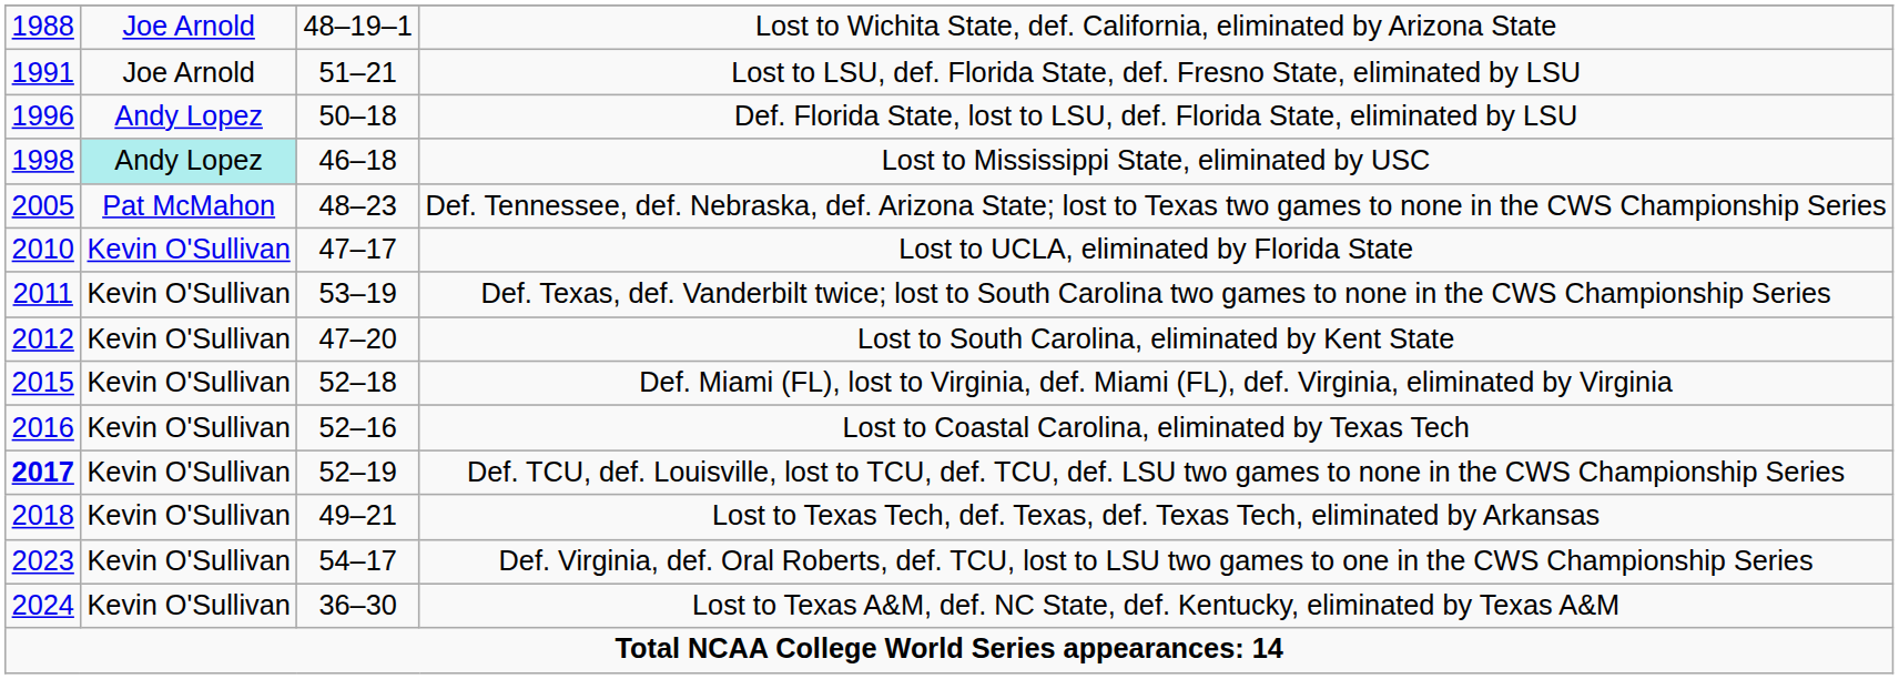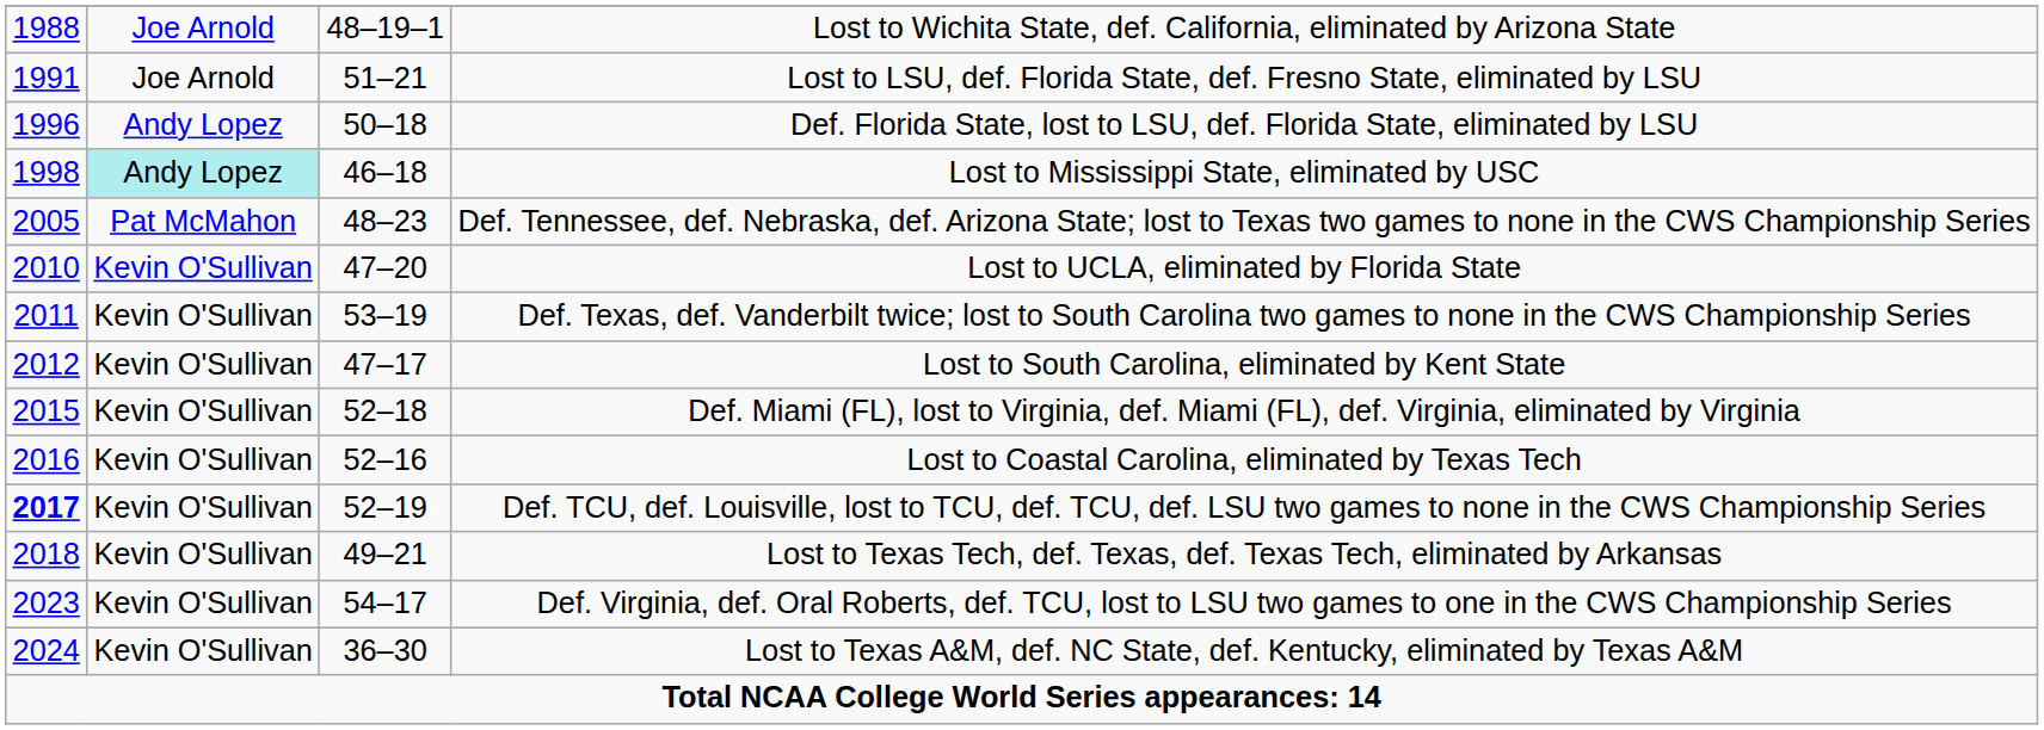Lost to UCLA, eliminated by Florida State | column 3: 47–17 -> 47–20
Lost to South Carolina, eliminated by Kent State | column 3: 47–20 -> 47–17
